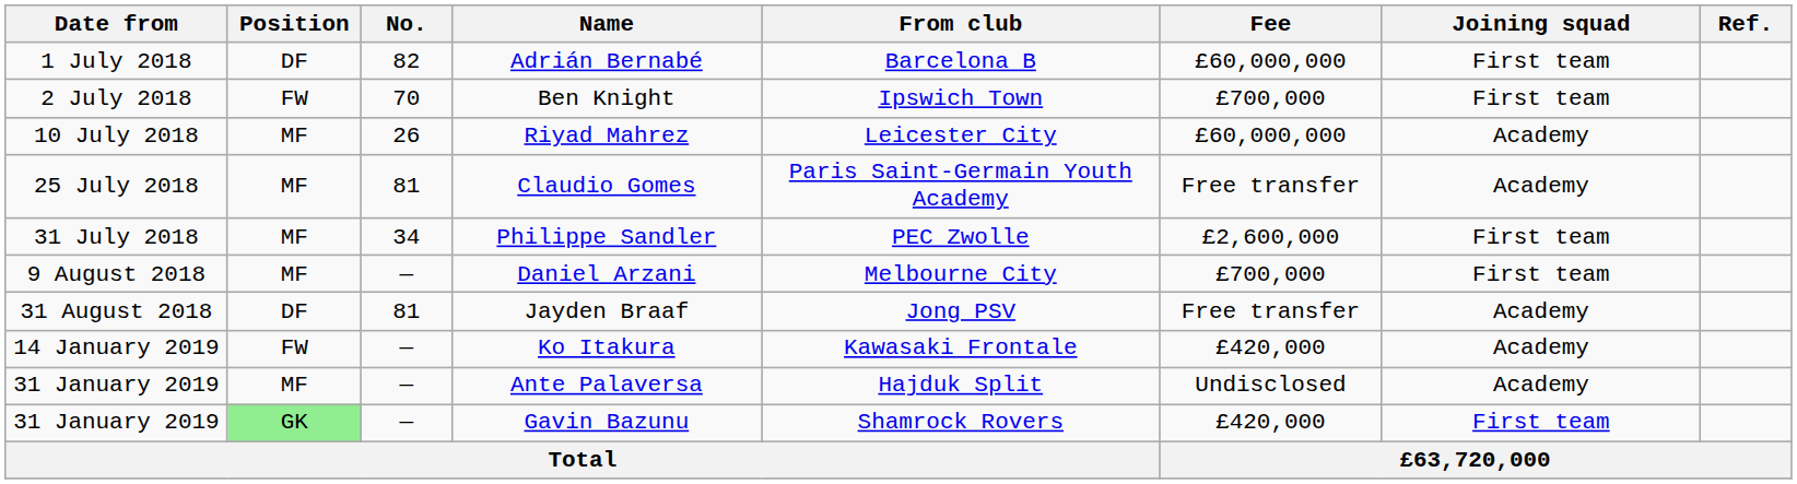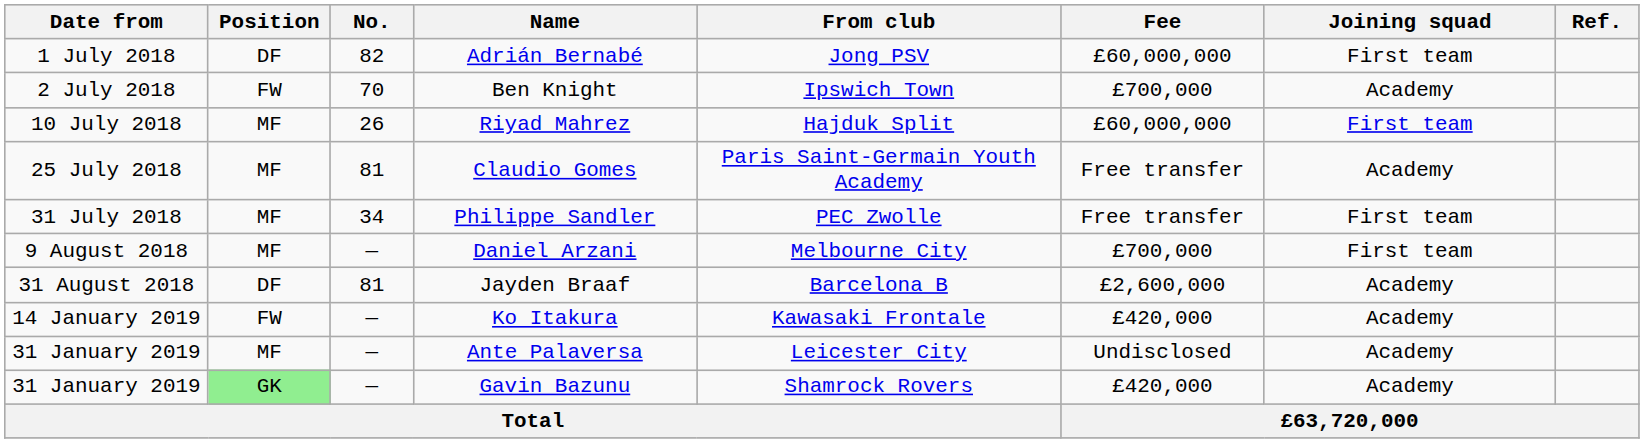Adrián Bernabé | From club: Barcelona B -> Jong PSV
Ben Knight | Joining squad: First team -> Academy
Riyad Mahrez | From club: Leicester City -> Hajduk Split
Riyad Mahrez | Joining squad: Academy -> First team
Philippe Sandler | Fee: £2,600,000 -> Free transfer
Jayden Braaf | From club: Jong PSV -> Barcelona B
Jayden Braaf | Fee: Free transfer -> £2,600,000
Ante Palaversa | From club: Hajduk Split -> Leicester City
Gavin Bazunu | Joining squad: First team -> Academy
